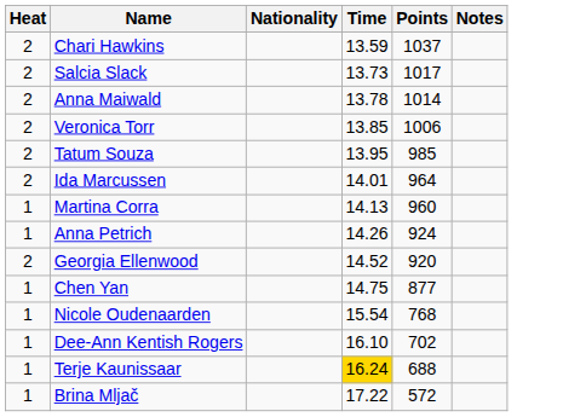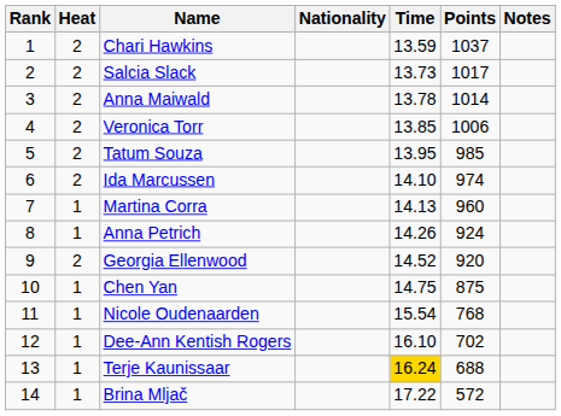+ column: Rank | 1 | 2 | 3 | 4 | 5 | 6 | 7 | 8 | 9 | 10 | 11 | 12 | 13 | 14
Ida Marcussen | Time: 14.01 -> 14.10
Ida Marcussen | Points: 964 -> 974
Chen Yan | Points: 877 -> 875
